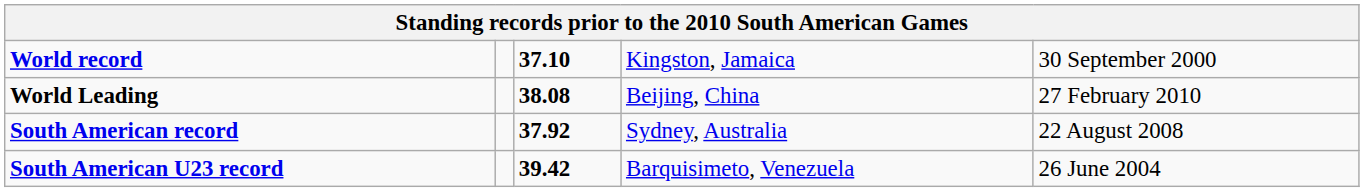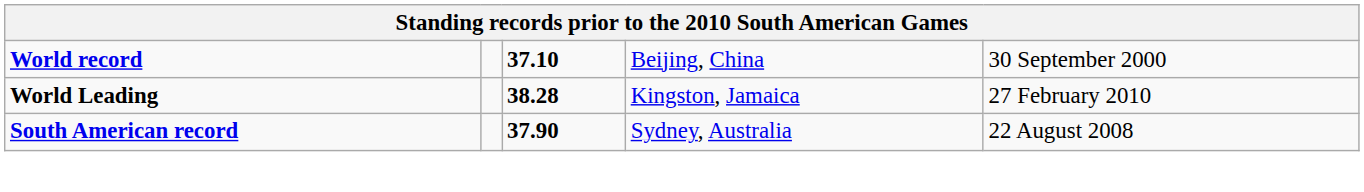World record | column 4: Kingston, Jamaica -> Beijing, China
World Leading | column 3: 38.08 -> 38.28
World Leading | column 4: Beijing, China -> Kingston, Jamaica
South American record | column 3: 37.92 -> 37.90
- row: South American U23 record | 39.42 | Barquisimeto, Venezuela | 26 June 2004
